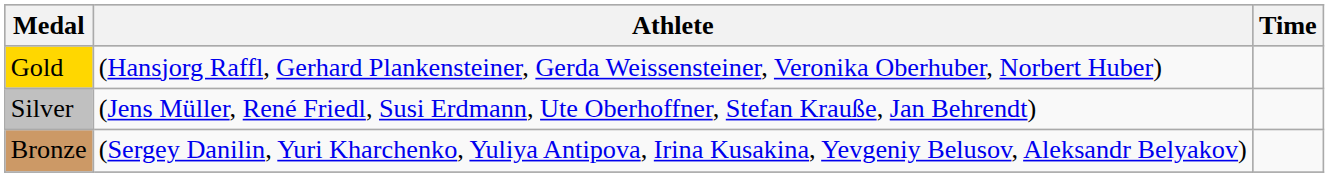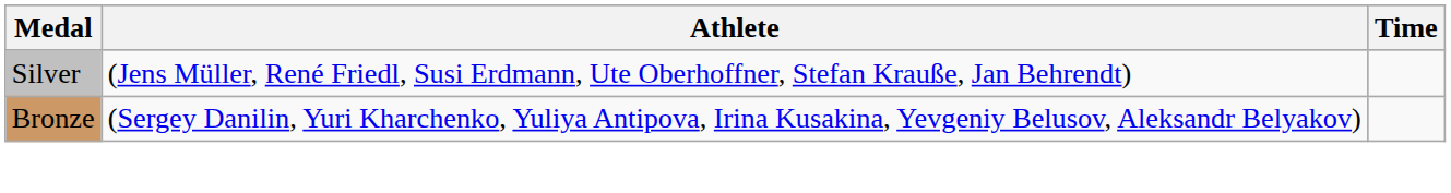- row: Gold | (Hansjorg Raffl, Gerhard Plankensteiner, Gerda Weissensteiner, Veronika Oberhuber, Norbert Huber)
